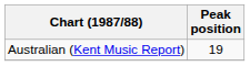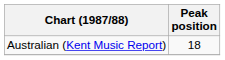Australian (Kent Music Report) | Peak position: 19 -> 18
